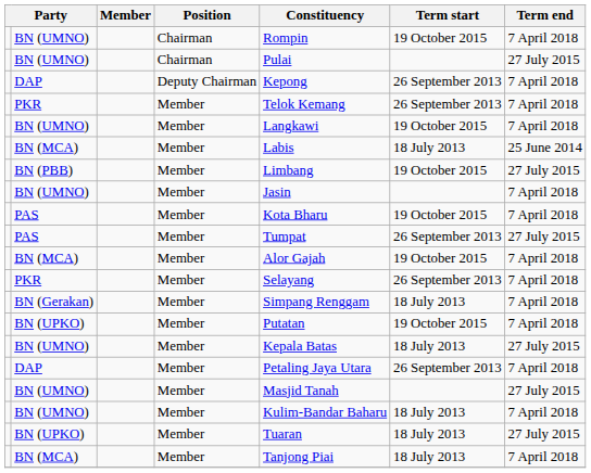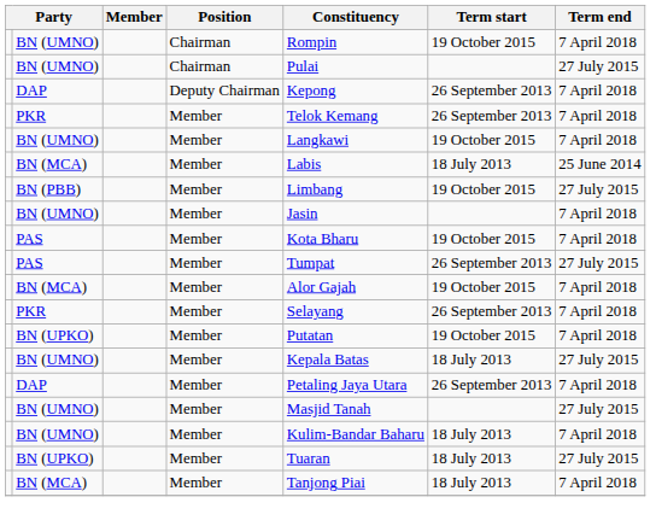- row: BN (Gerakan) | Member | Simpang Renggam | 18 July 2013 | 7 April 2018
